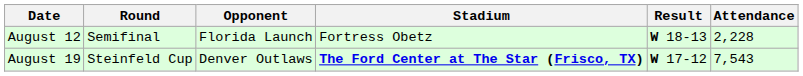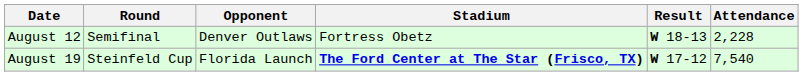August 12 | Opponent: Florida Launch -> Denver Outlaws
August 19 | Opponent: Denver Outlaws -> Florida Launch
August 19 | Attendance: 7,543 -> 7,540
